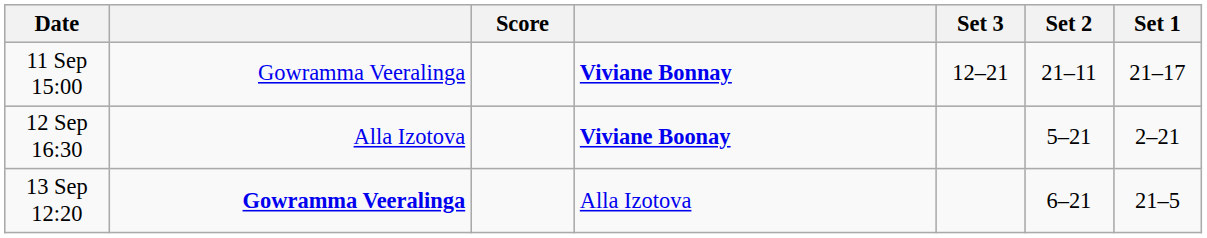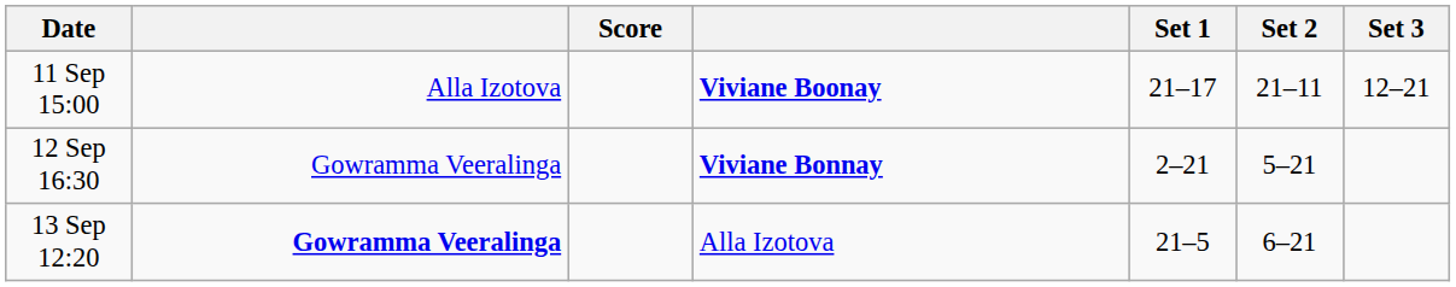columns swapped: Set 1 <-> Set 3
11 Sep 15:00 | column 2: Gowramma Veeralinga -> Alla Izotova
11 Sep 15:00 | column 4: Viviane Bonnay -> Viviane Boonay
12 Sep 16:30 | column 2: Alla Izotova -> Gowramma Veeralinga
12 Sep 16:30 | column 4: Viviane Boonay -> Viviane Bonnay
